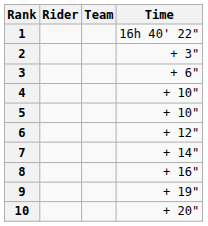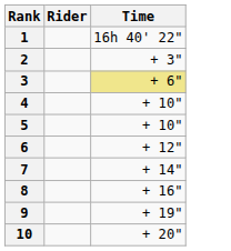- column: Team
3 | Time: no background -> khaki background
